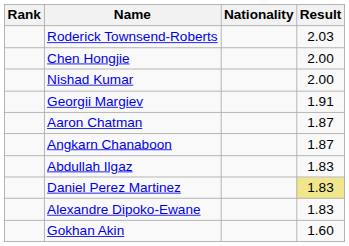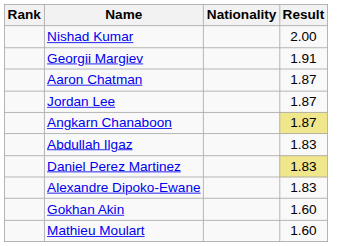- row: Roderick Townsend-Roberts | 2.03
- row: Chen Hongjie | 2.00
+ row: Jordan Lee | 1.87
Angkarn Chanaboon | Result: no background -> khaki background
+ row: Mathieu Moulart | 1.60
